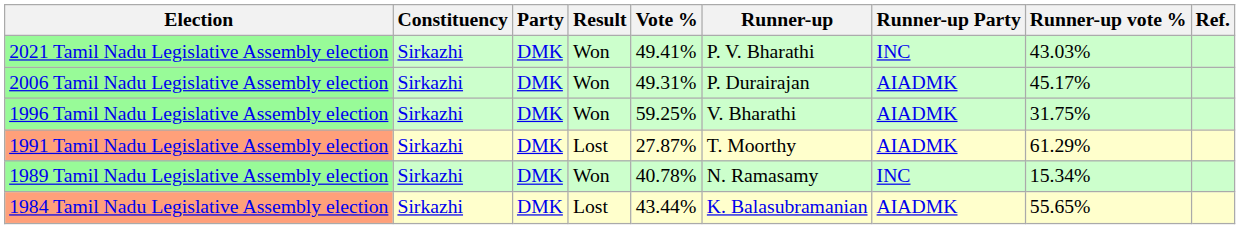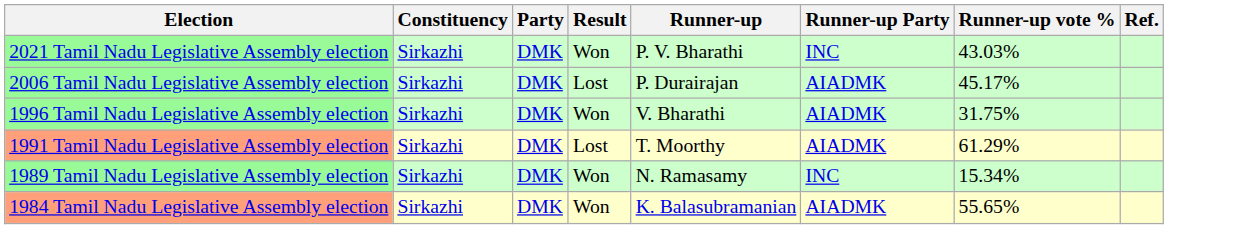- column: Vote % | 49.41% | 49.31% | 59.25% | 27.87% | 40.78% | 43.44%
2006 Tamil Nadu Legislative Assembly election | Result: Won -> Lost
1984 Tamil Nadu Legislative Assembly election | Result: Lost -> Won
